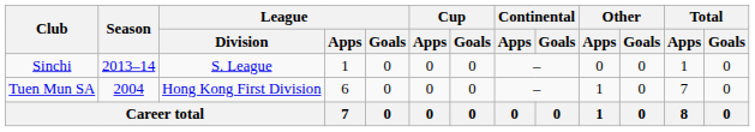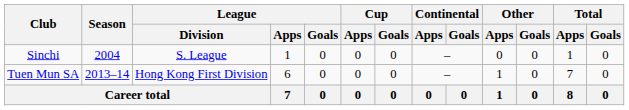Sinchi | Season: 2013–14 -> 2004
Tuen Mun SA | Season: 2004 -> 2013–14
